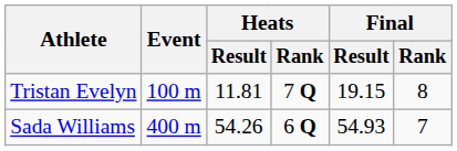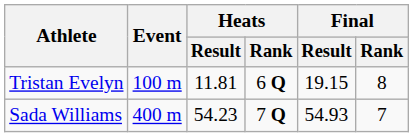Tristan Evelyn | Heats / Rank: 7 Q -> 6 Q
Sada Williams | Heats / Result: 54.26 -> 54.23
Sada Williams | Heats / Rank: 6 Q -> 7 Q
